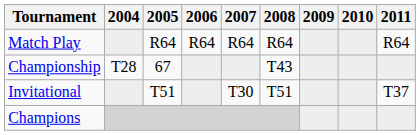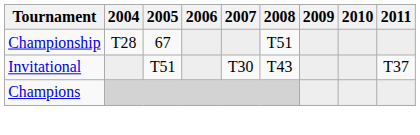- row: Match Play | R64 | R64 | R64 | R64 | R64
Championship | 2008: T43 -> T51
Invitational | 2008: T51 -> T43
